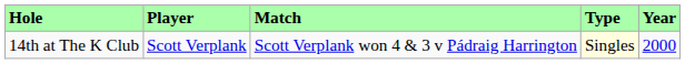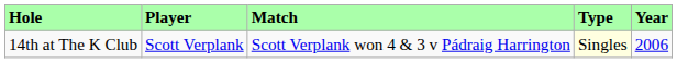14th at The K Club | Year: 2000 -> 2006
